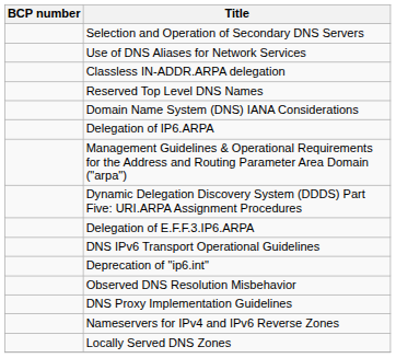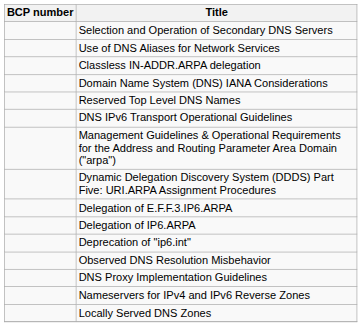rows swapped: Reserved Top Level DNS Names <-> Domain Name System (DNS) IANA Considerations
rows swapped: Delegation of IP6.ARPA <-> DNS IPv6 Transport Operational Guidelines
